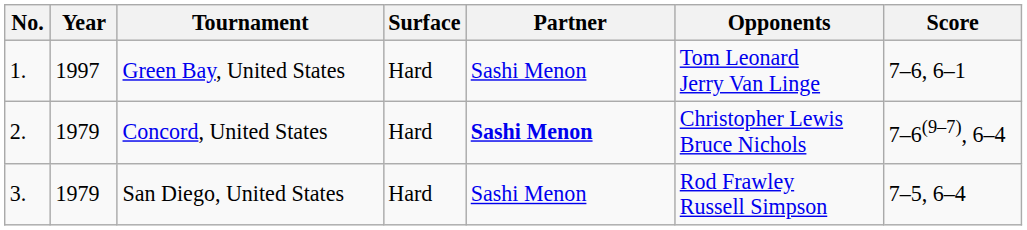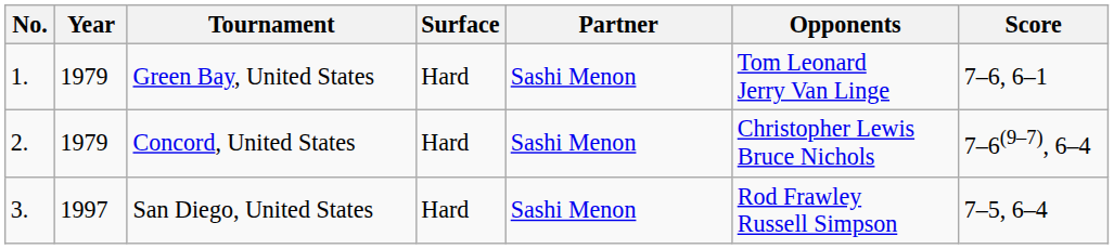Green Bay, United States | Year: 1997 -> 1979
Concord, United States | Partner: bold -> normal
San Diego, United States | Year: 1979 -> 1997
